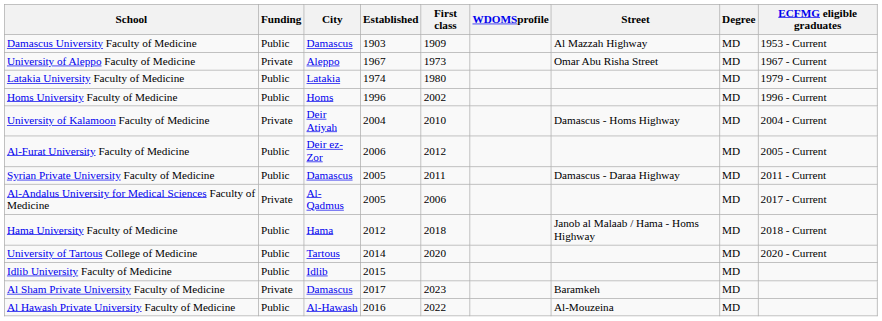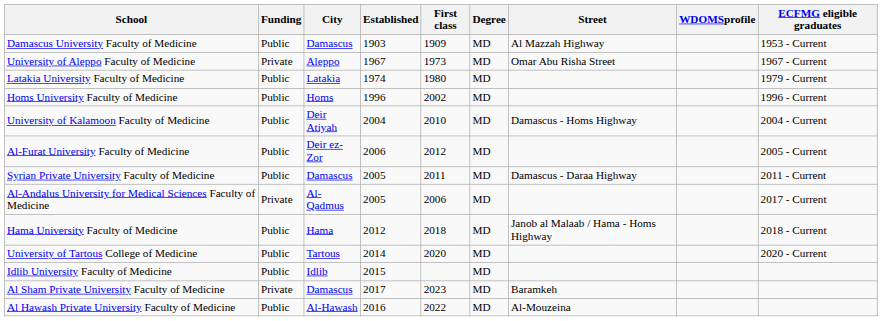columns swapped: Degree <-> WDOMSprofile
University of Kalamoon Faculty of Medicine | Funding: Private -> Public
